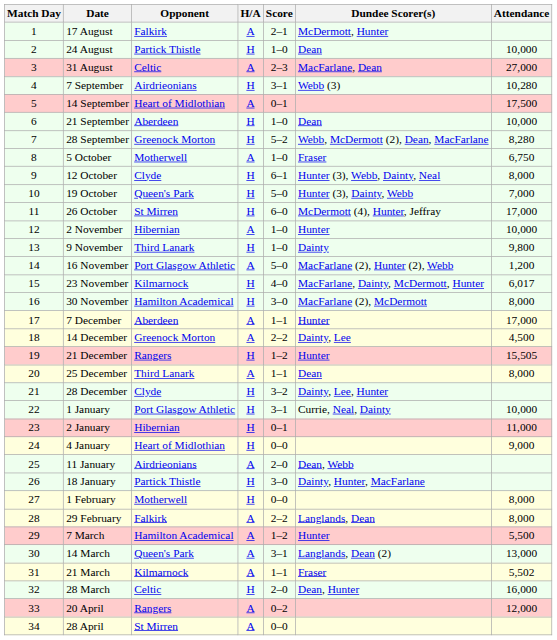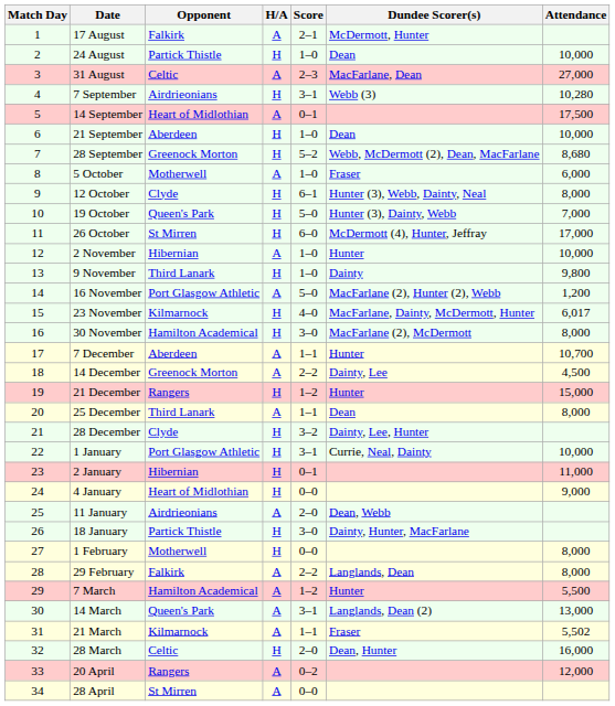28 September | Attendance: 8,280 -> 8,680
5 October | Attendance: 6,750 -> 6,000
7 December | Attendance: 17,000 -> 10,700
21 December | Attendance: 15,505 -> 15,000
